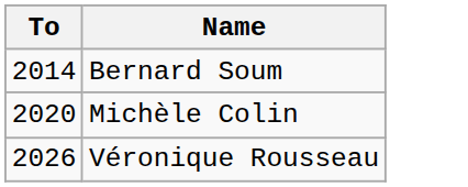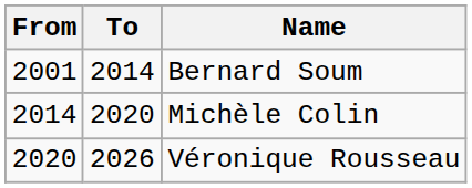+ column: From | 2001 | 2014 | 2020
